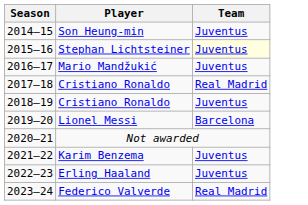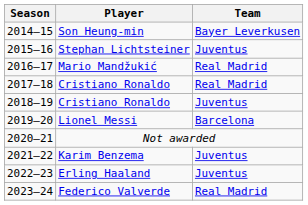Son Heung-min | Team: Juventus -> Bayer Leverkusen
Stephan Lichtsteiner | Team: lightyellow background -> no background
Mario Mandžukić | Team: Juventus -> Real Madrid
